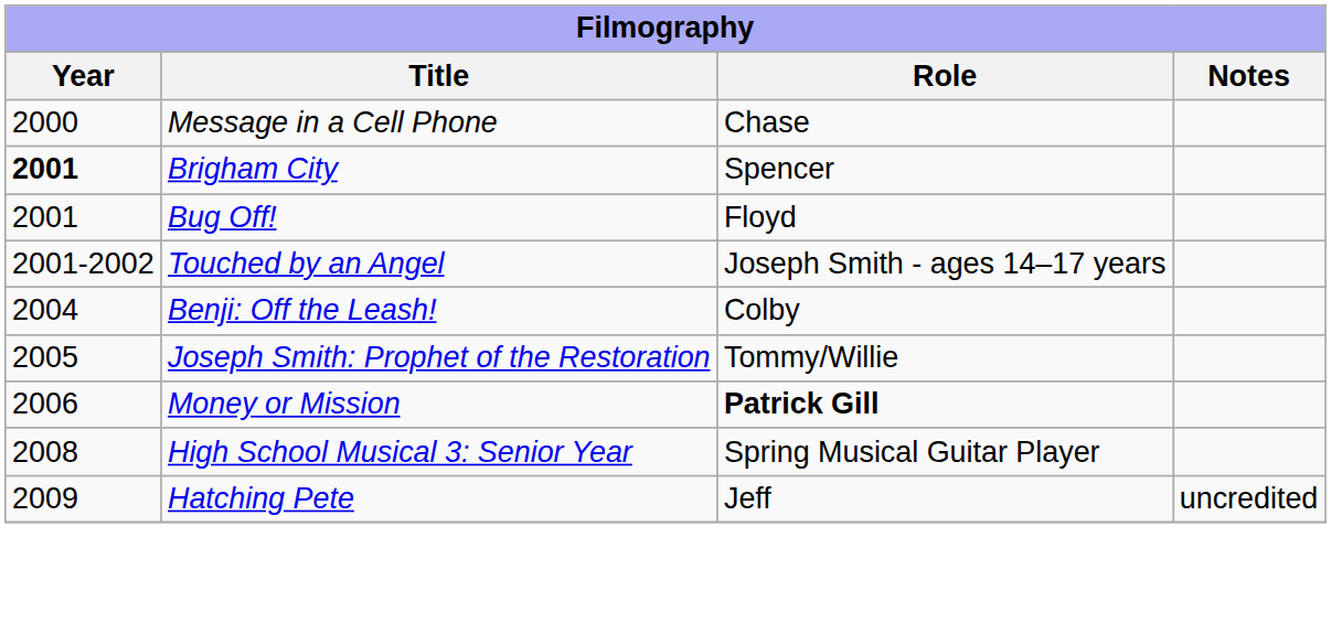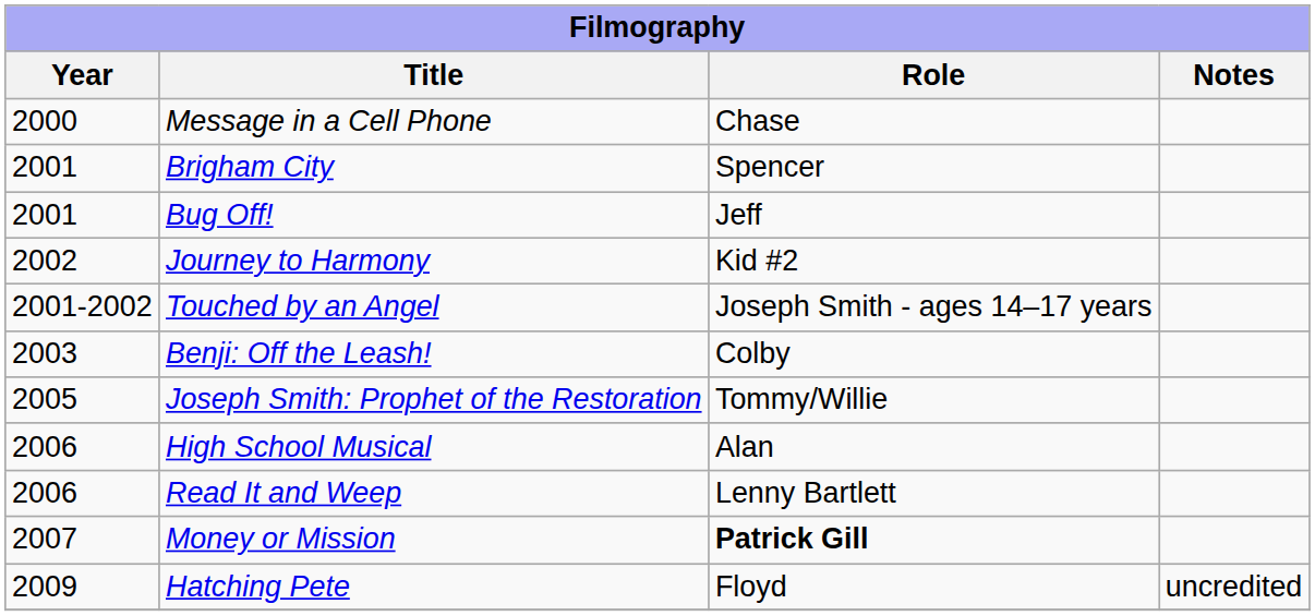Brigham City | Year: bold -> normal
Bug Off! | Role: Floyd -> Jeff
+ row: 2002 | Journey to Harmony | Kid #2
Benji: Off the Leash! | Year: 2004 -> 2003
+ row: 2006 | High School Musical | Alan
+ row: 2006 | Read It and Weep | Lenny Bartlett
Money or Mission | Year: 2006 -> 2007
- row: 2008 | High School Musical 3: Senior Year | Spring Musical Guitar Player
Hatching Pete | Role: Jeff -> Floyd
